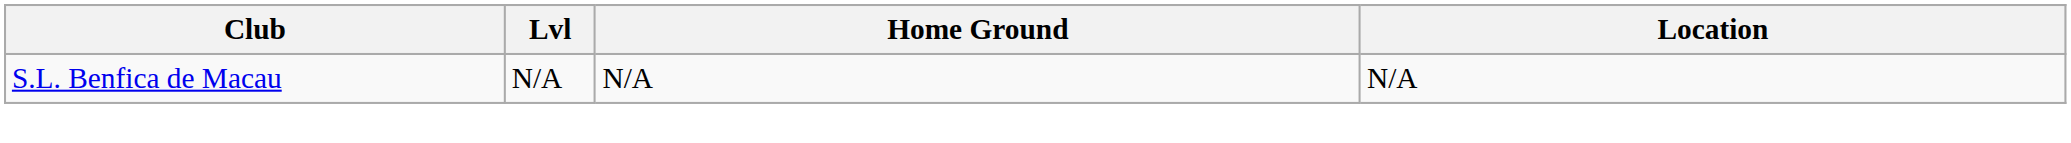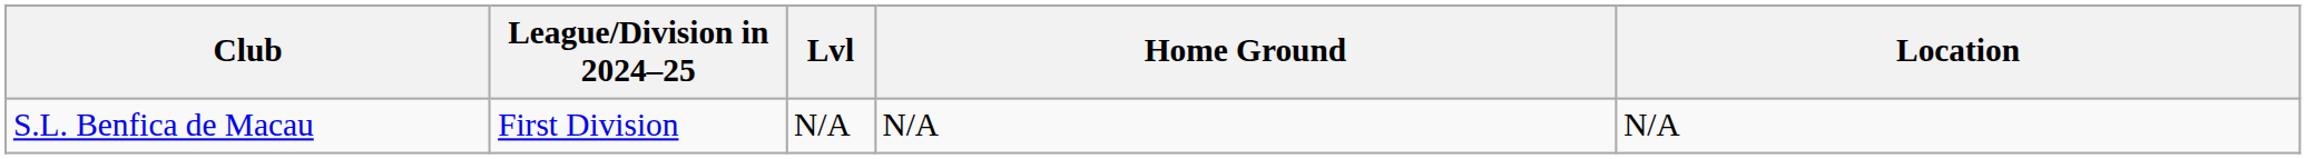+ column: League/Division in 2024–25 | First Division
